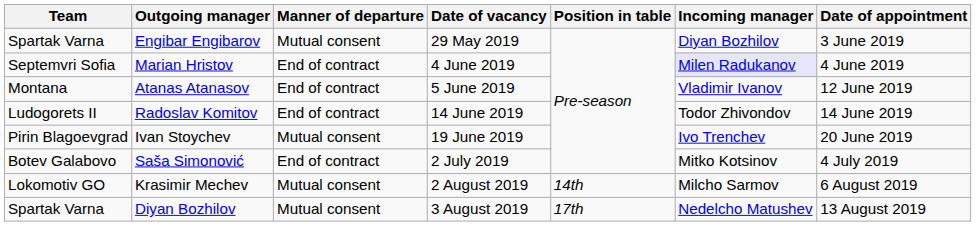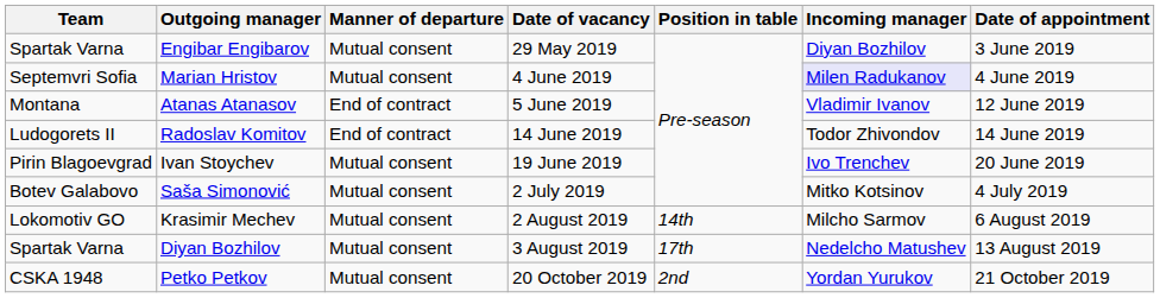Marian Hristov | Manner of departure: End of contract -> Mutual consent
Saša Simonović | Manner of departure: End of contract -> Mutual consent
+ row: CSKA 1948 | Petko Petkov | Mutual consent | 20 October 2019 | 2nd | Yordan Yurukov | 21 October 2019
